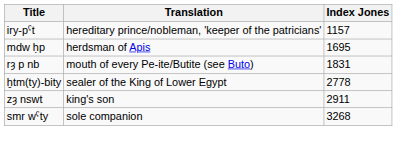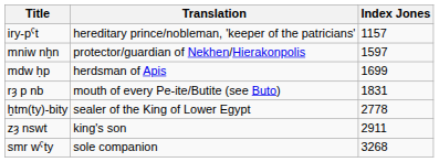+ row: mniw nḫn | protector/guardian of Nekhen/Hierakonpolis | 1597
mdw ḥp | Index Jones: 1695 -> 1699
